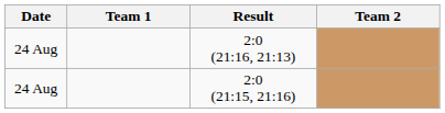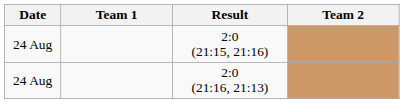rows swapped: 2:0 (21:16, 21:13) <-> 2:0 (21:15, 21:16)
